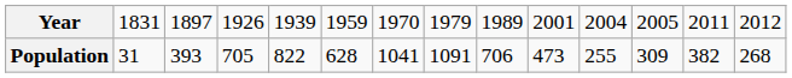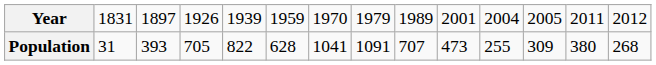Population | column 9: 706 -> 707
Population | column 13: 382 -> 380
